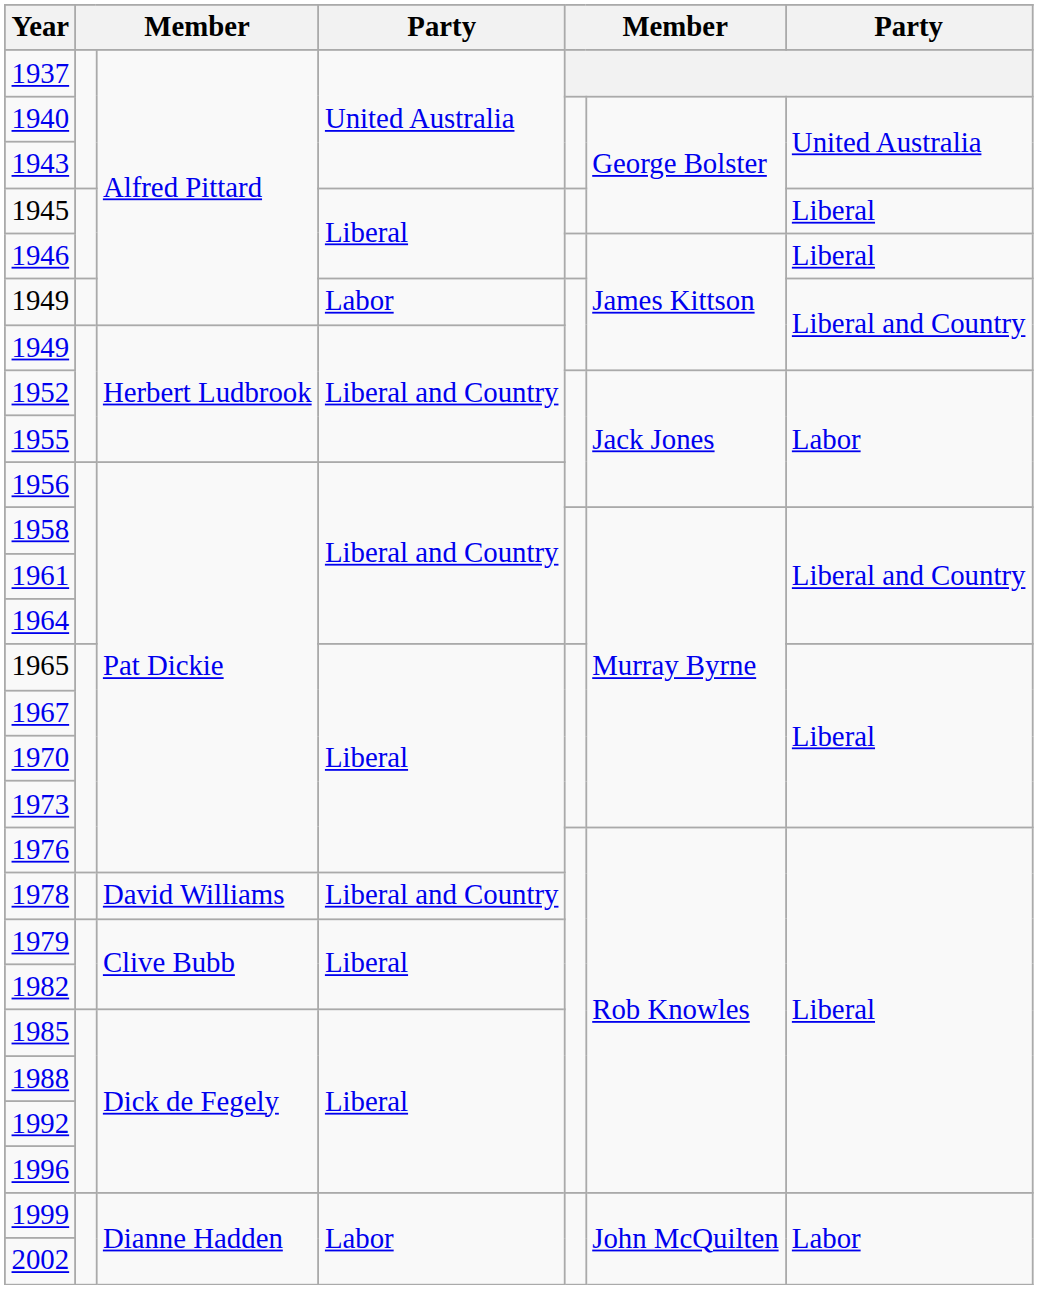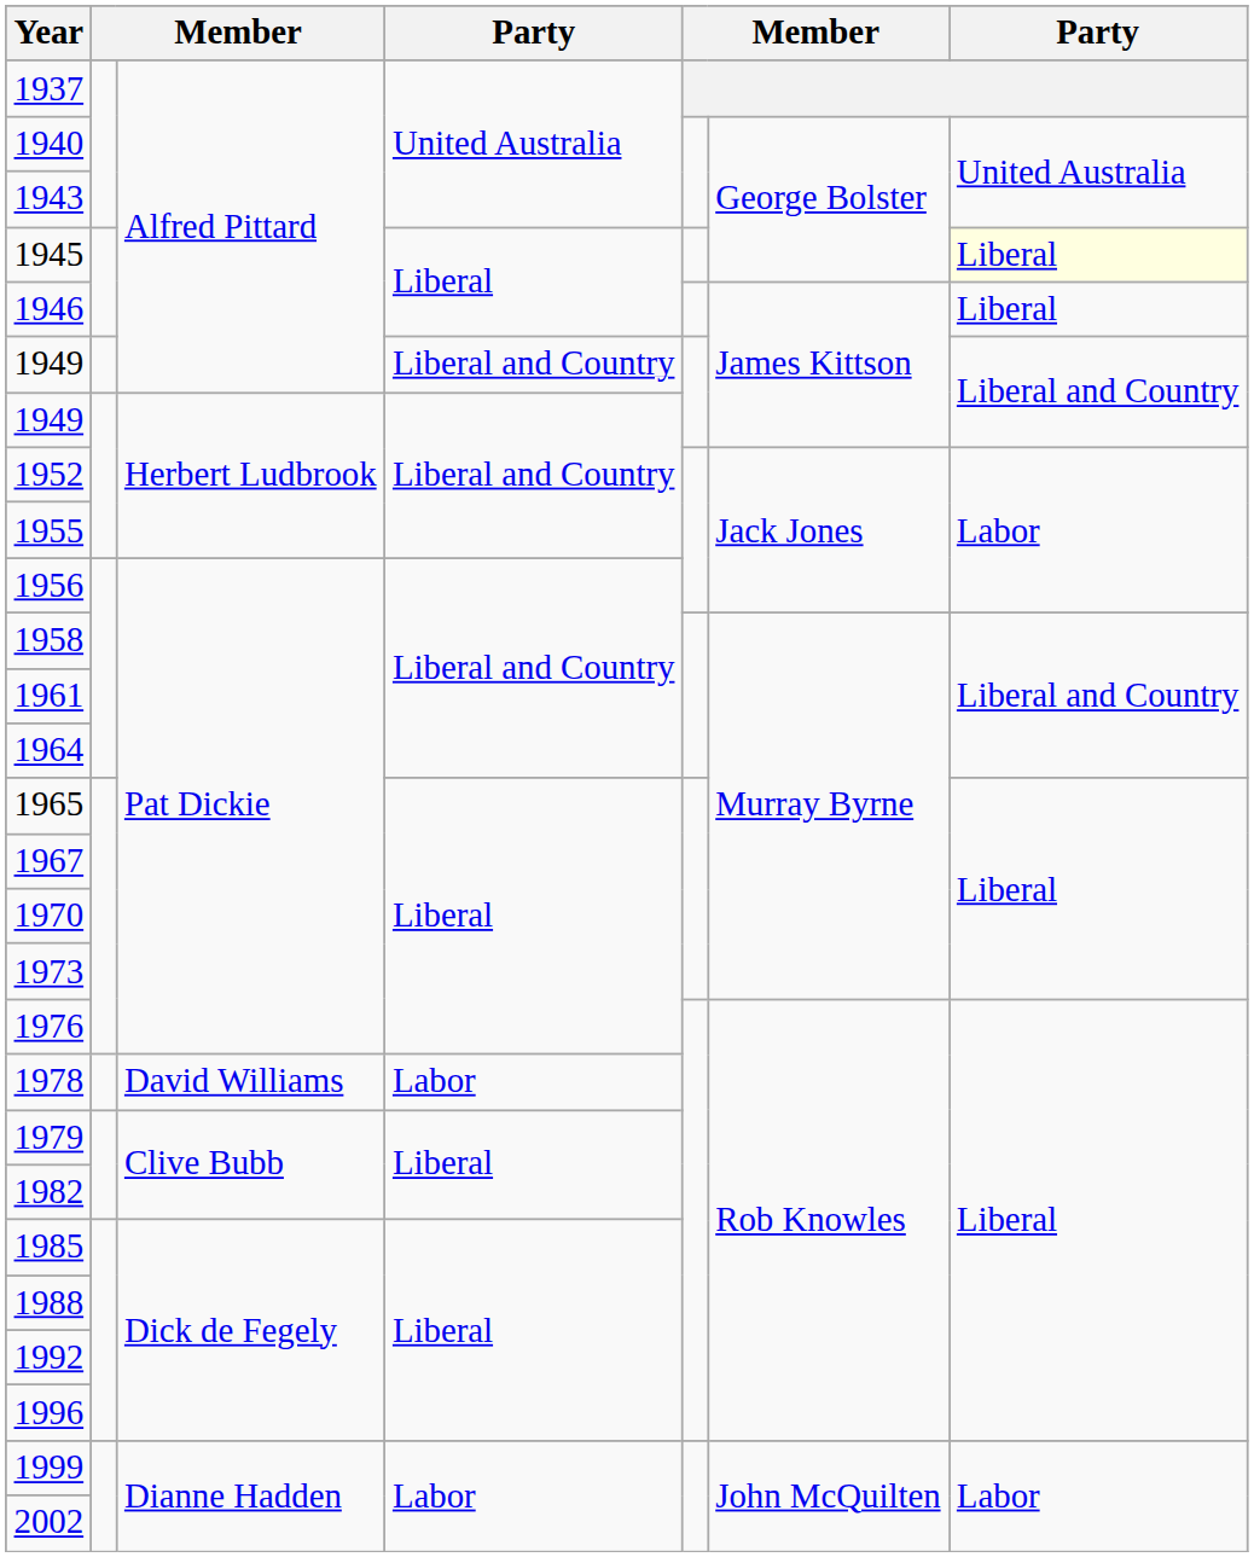1945 | column 7: no background -> lightyellow background
1949 / Alfred Pittard | column 4: Labor -> Liberal and Country
1978 | column 4: Liberal and Country -> Labor
